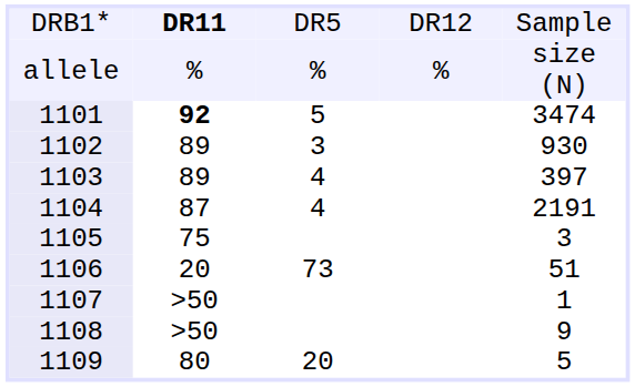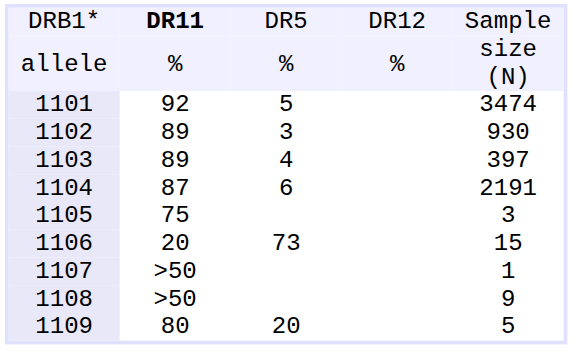1101 | column 2: bold -> normal
1104 | column 3: 4 -> 6
1106 | column 5: 51 -> 15
